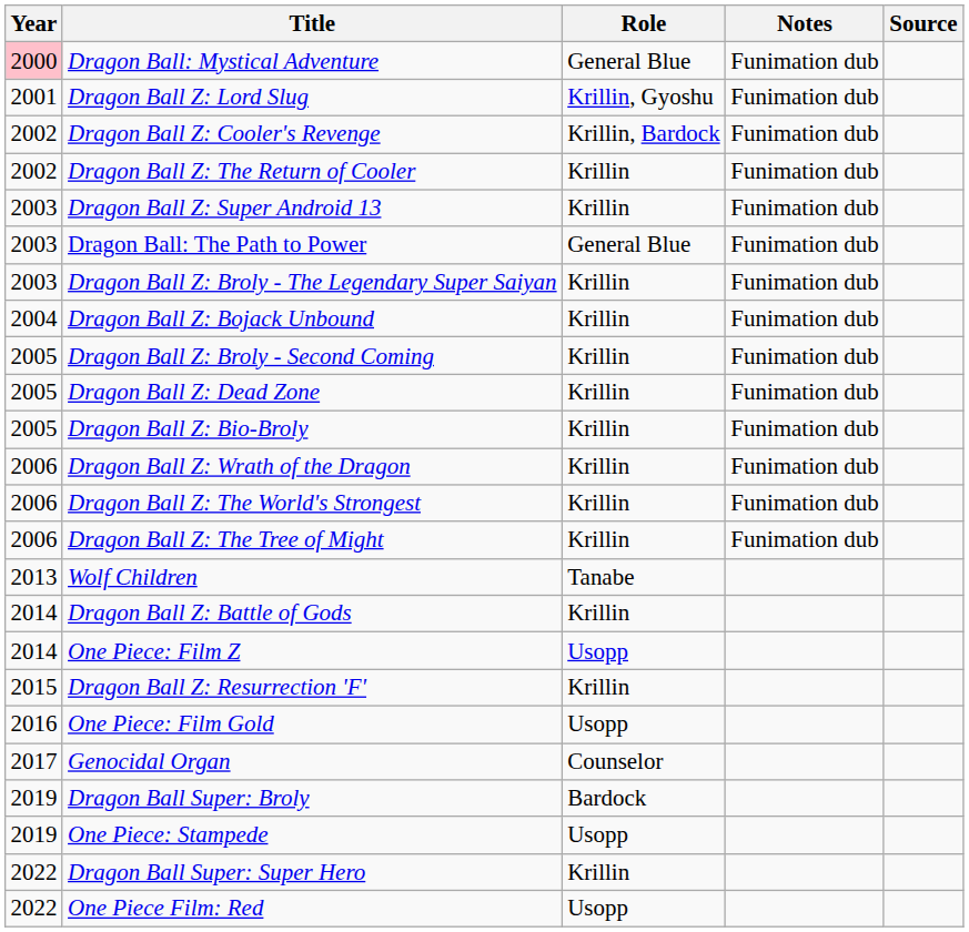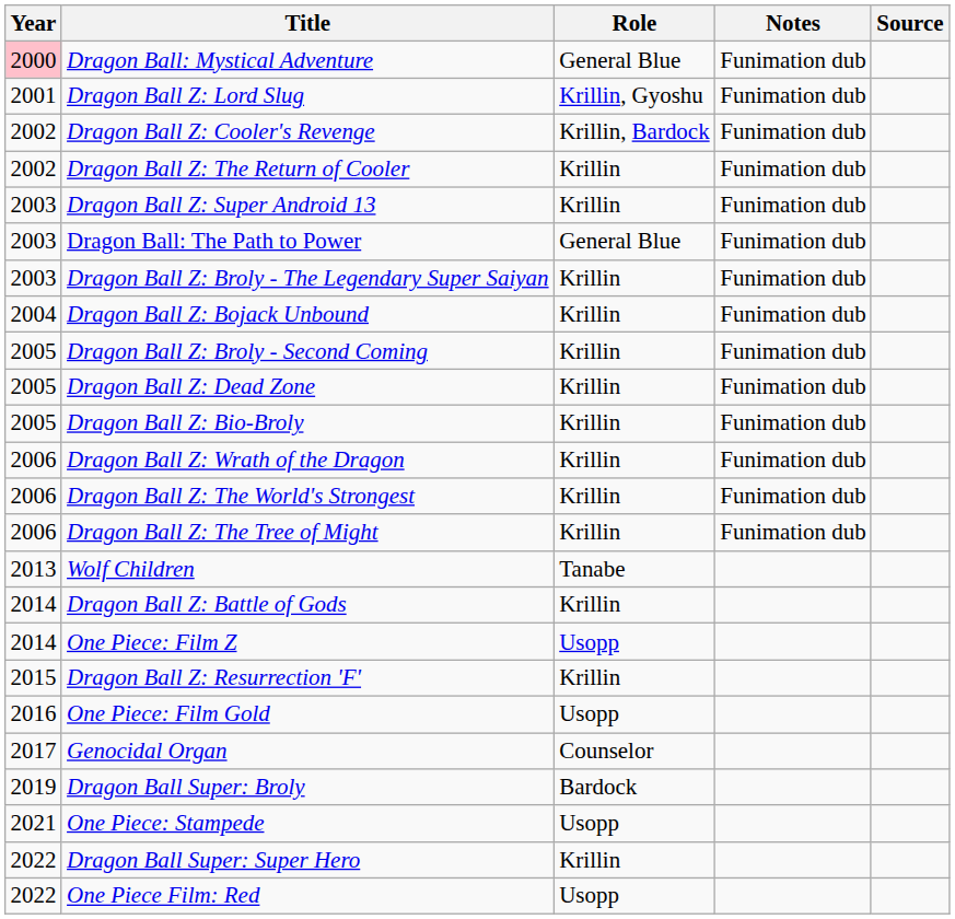One Piece: Stampede | Year: 2019 -> 2021
